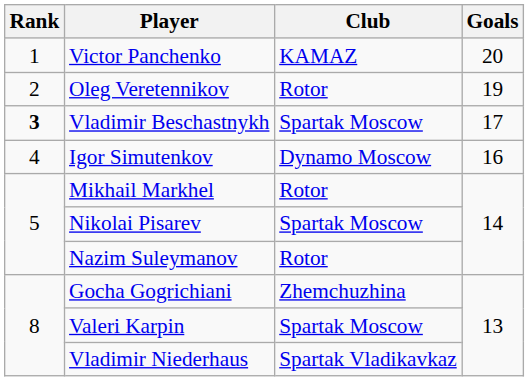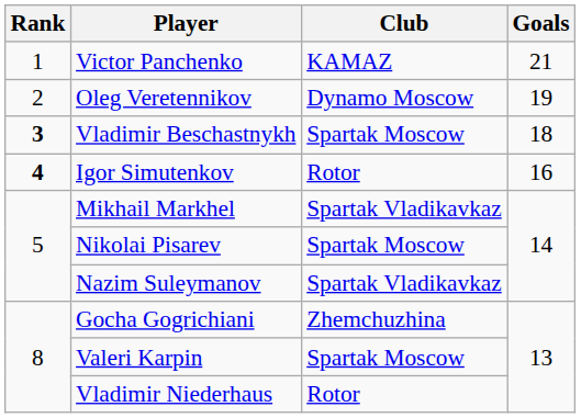Victor Panchenko | Goals: 20 -> 21
Oleg Veretennikov | Club: Rotor -> Dynamo Moscow
Vladimir Beschastnykh | Goals: 17 -> 18
Igor Simutenkov | Rank: normal -> bold
Igor Simutenkov | Club: Dynamo Moscow -> Rotor
Mikhail Markhel | Club: Rotor -> Spartak Vladikavkaz
Nazim Suleymanov | Club: Rotor -> Spartak Vladikavkaz
Vladimir Niederhaus | Club: Spartak Vladikavkaz -> Rotor
